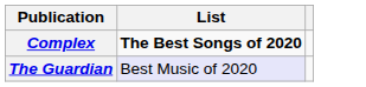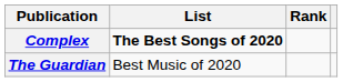+ column: Rank
The Guardian | List: lavender background -> no background
